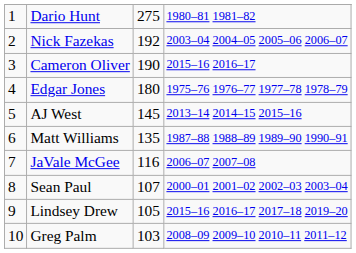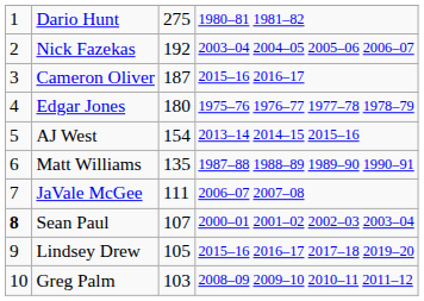Cameron Oliver | column 3: 190 -> 187
AJ West | column 3: 145 -> 154
JaVale McGee | column 3: 116 -> 111
Sean Paul | column 1: normal -> bold
